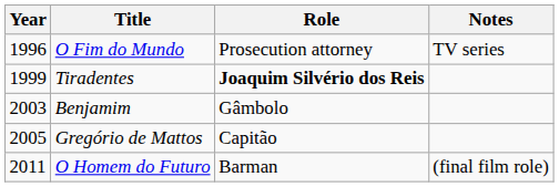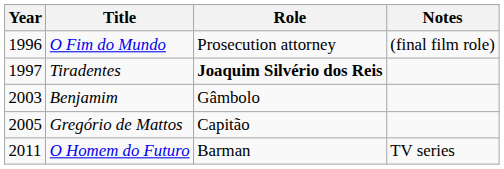O Fim do Mundo | Notes: TV series -> (final film role)
Tiradentes | Year: 1999 -> 1997
O Homem do Futuro | Notes: (final film role) -> TV series
